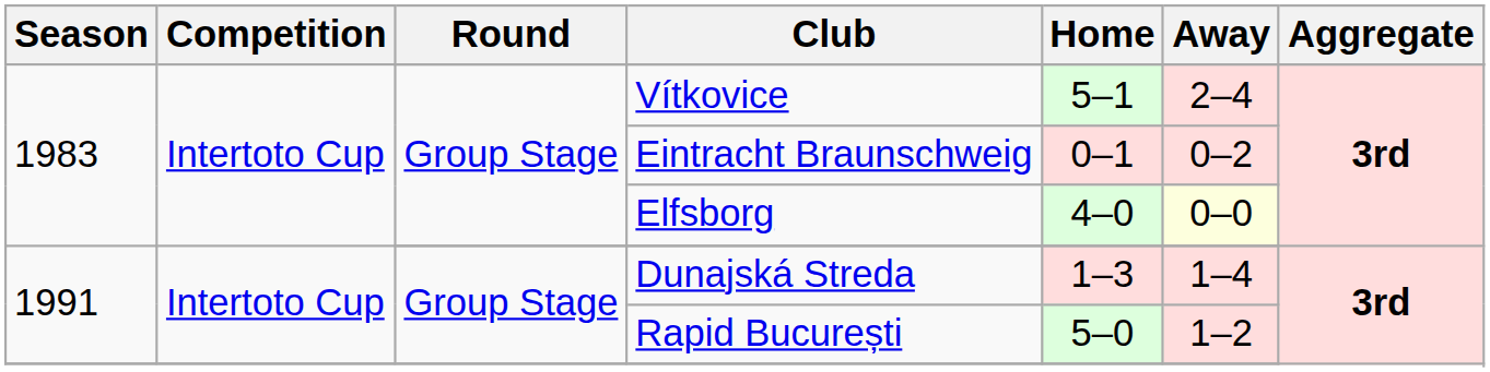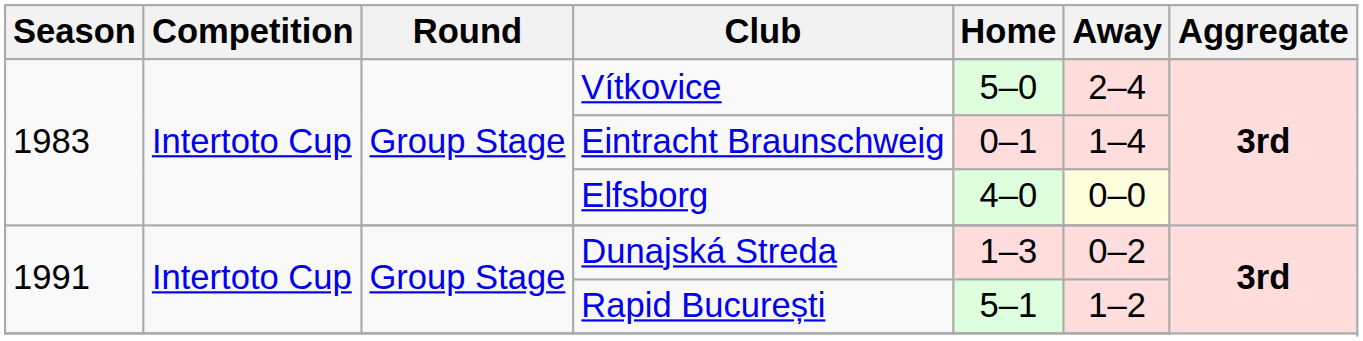Vítkovice | Home: 5–1 -> 5–0
Eintracht Braunschweig | Away: 0–2 -> 1–4
Dunajská Streda | Away: 1–4 -> 0–2
Rapid București | Home: 5–0 -> 5–1
